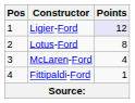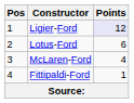Lotus-Ford | Points: 8 -> 6
